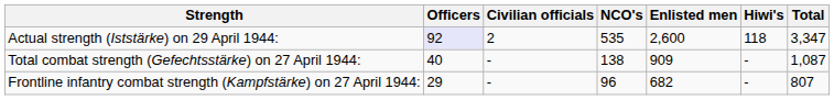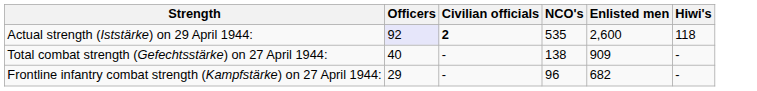- column: Total | 3,347 | 1,087 | 807
Actual strength (Iststärke) on 29 April 1944: | Civilian officials: normal -> bold
